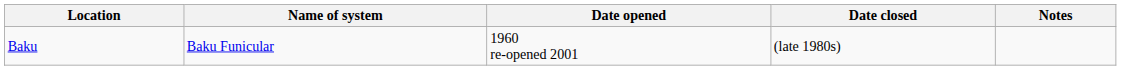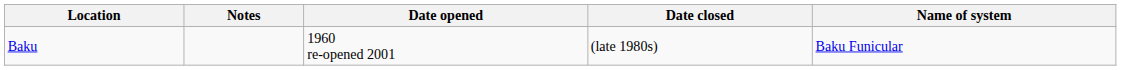columns swapped: Name of system <-> Notes
